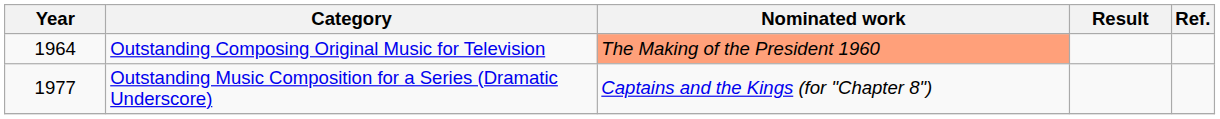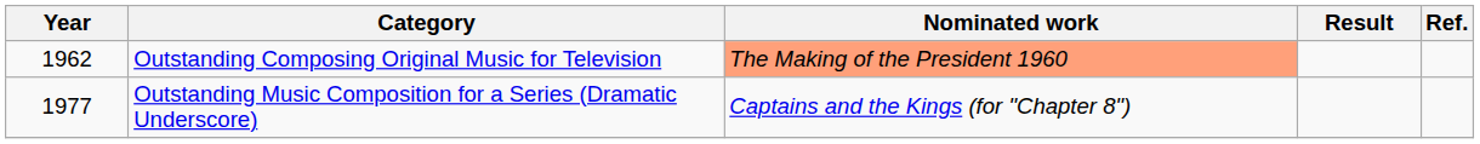Outstanding Composing Original Music for Television | Year: 1964 -> 1962
